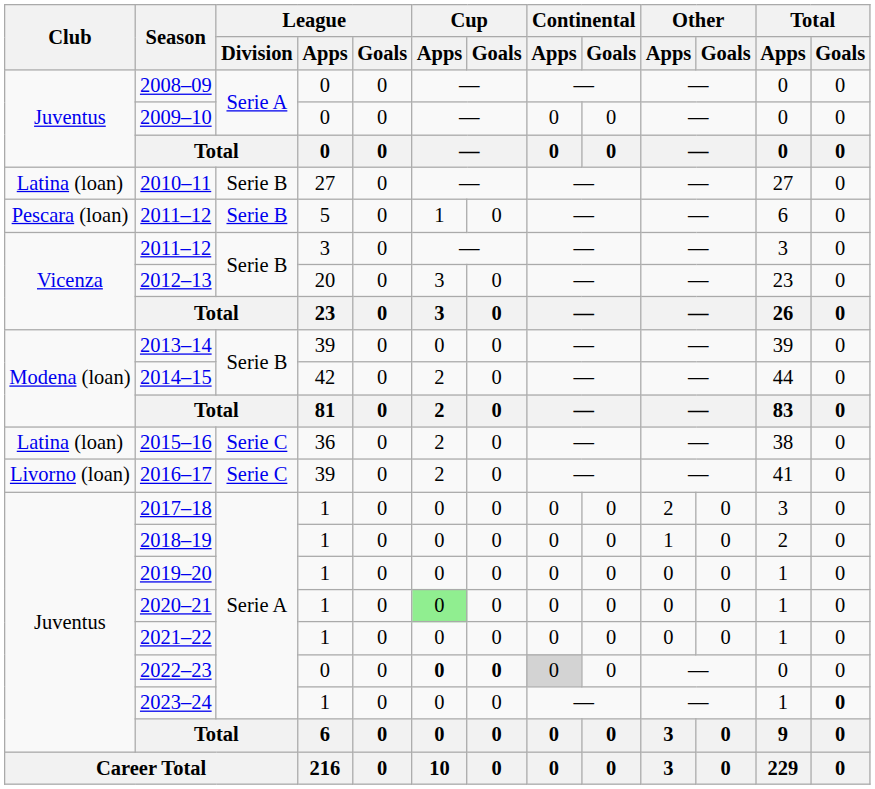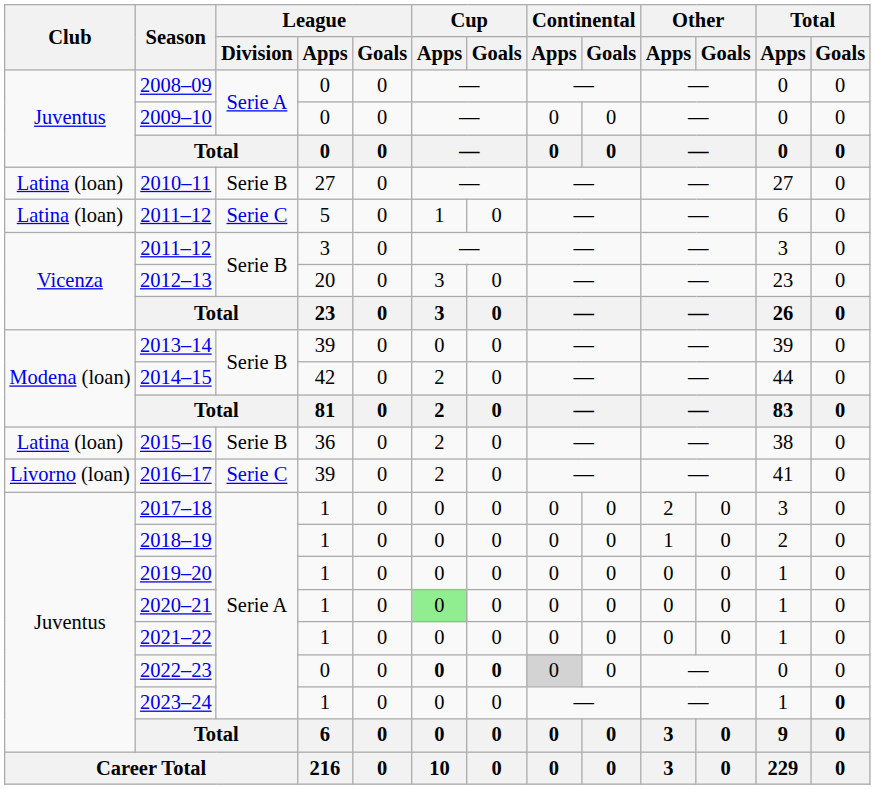2011–12 / 5 | Club: Pescara (loan) -> Latina (loan)
2011–12 / 5 | League / Division: Serie B -> Serie C
2015–16 | League / Division: Serie C -> Serie B
